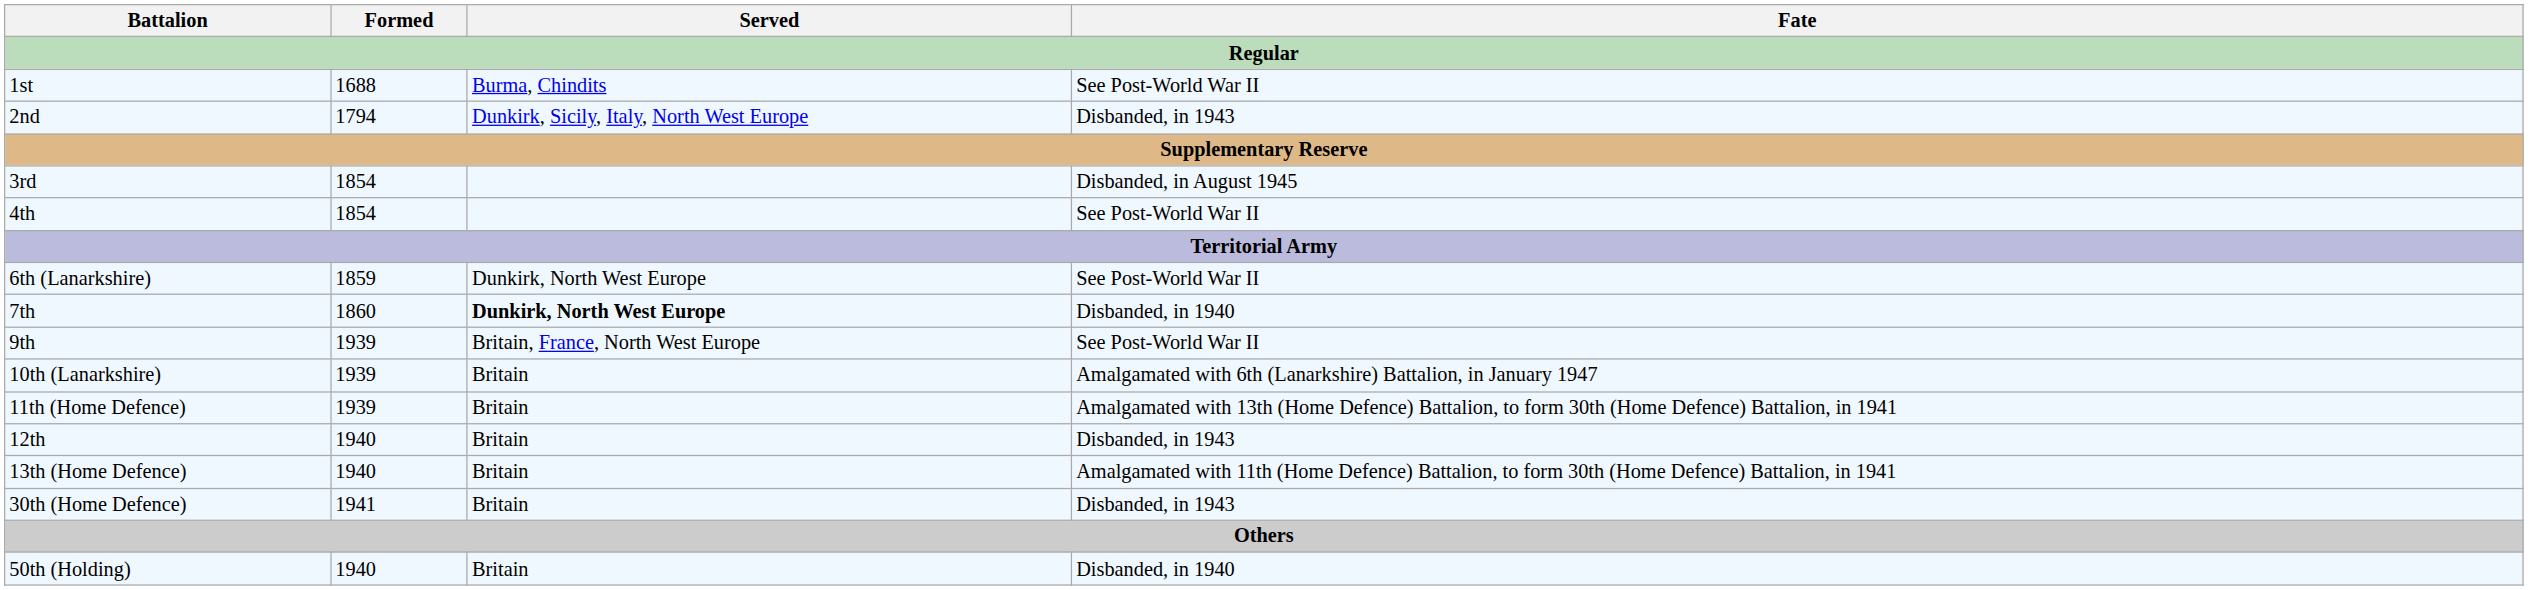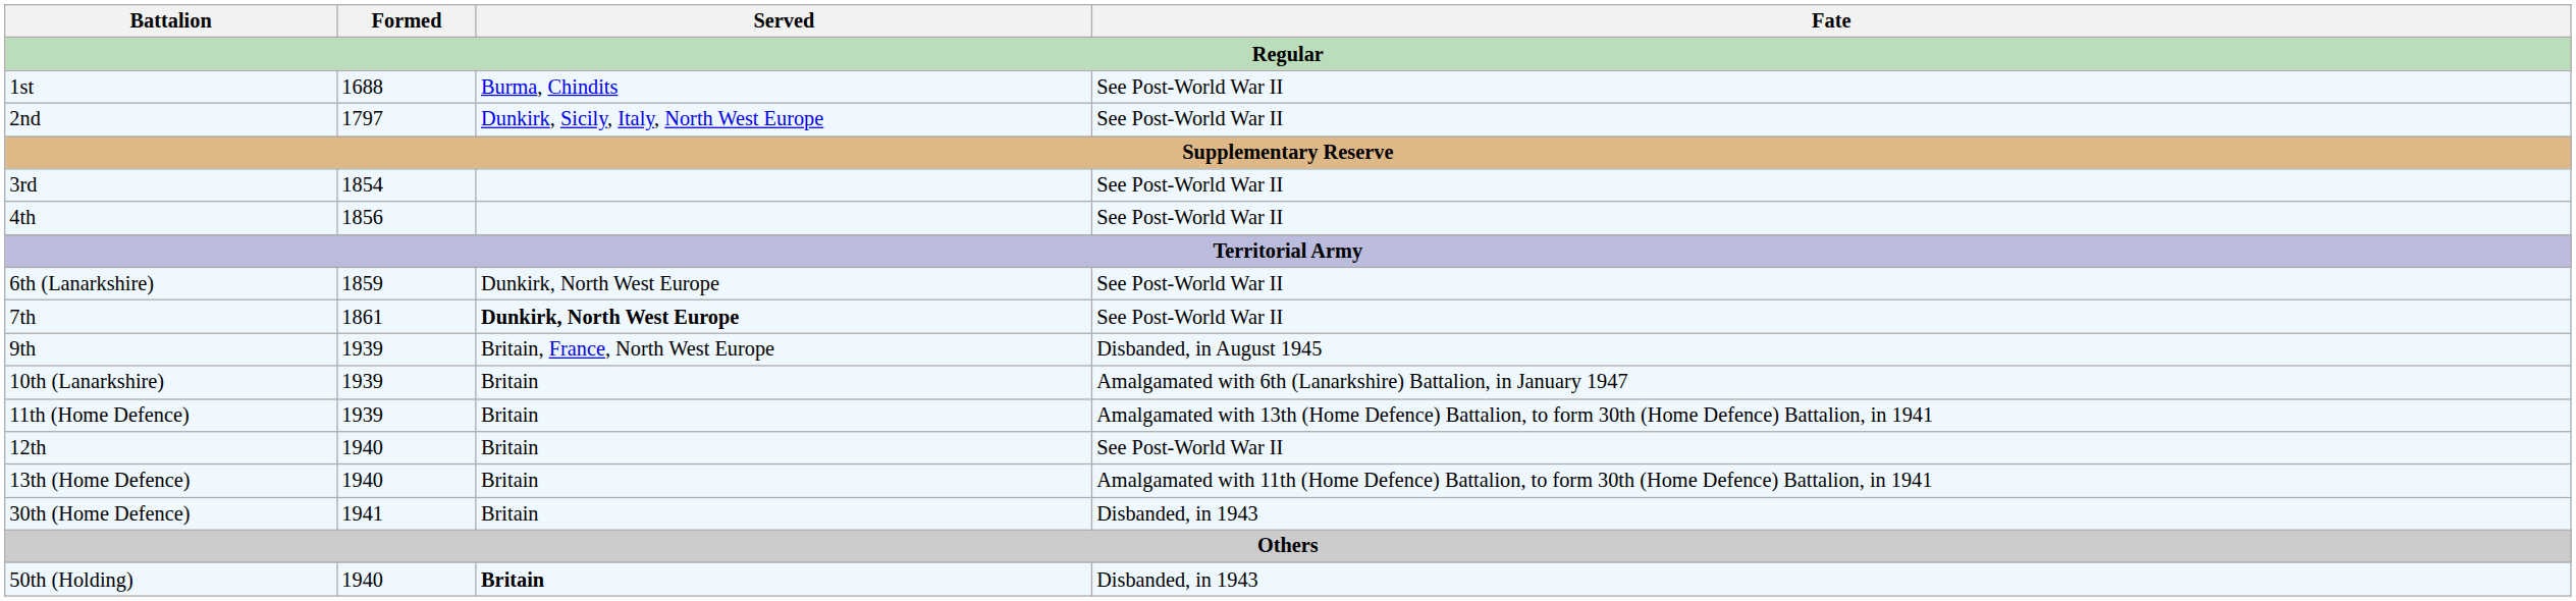2nd | Formed: 1794 -> 1797
2nd | Fate: Disbanded, in 1943 -> See Post-World War II
3rd | Fate: Disbanded, in August 1945 -> See Post-World War II
4th | Formed: 1854 -> 1856
7th | Formed: 1860 -> 1861
7th | Fate: Disbanded, in 1940 -> See Post-World War II
9th | Fate: See Post-World War II -> Disbanded, in August 1945
12th | Fate: Disbanded, in 1943 -> See Post-World War II
50th (Holding) | Served: normal -> bold
50th (Holding) | Fate: Disbanded, in 1940 -> Disbanded, in 1943
